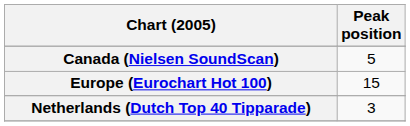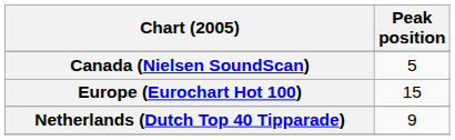Netherlands (Dutch Top 40 Tipparade) | Peak position: 3 -> 9
